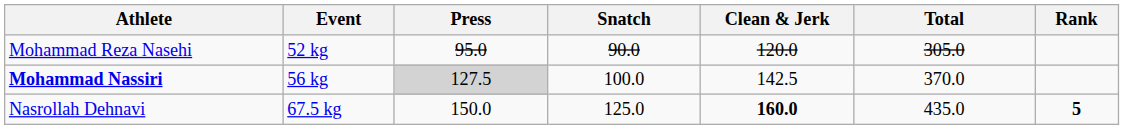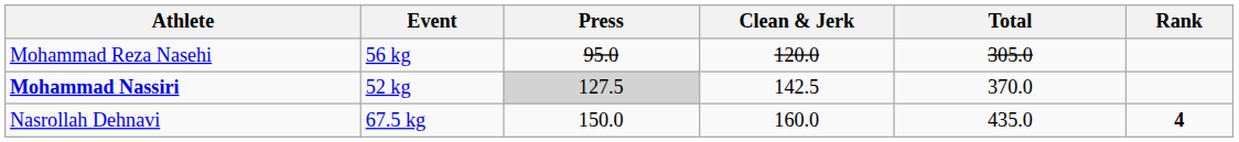- column: Snatch | 90.0 | 100.0 | 125.0
Mohammad Reza Nasehi | Event: 52 kg -> 56 kg
Mohammad Nassiri | Event: 56 kg -> 52 kg
Nasrollah Dehnavi | Clean & Jerk: bold -> normal
Nasrollah Dehnavi | Rank: 5 -> 4
